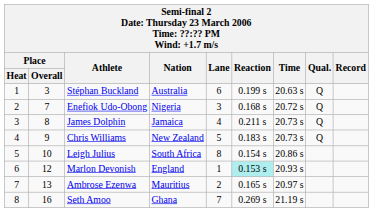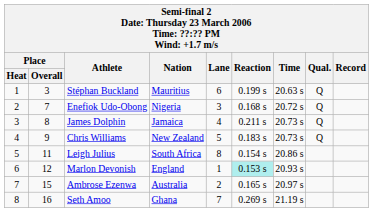Stéphan Buckland | Nation: Australia -> Mauritius
Leigh Julius | Place / Overall: 10 -> 11
Ambrose Ezenwa | Place / Overall: 13 -> 15
Ambrose Ezenwa | Nation: Mauritius -> Australia
